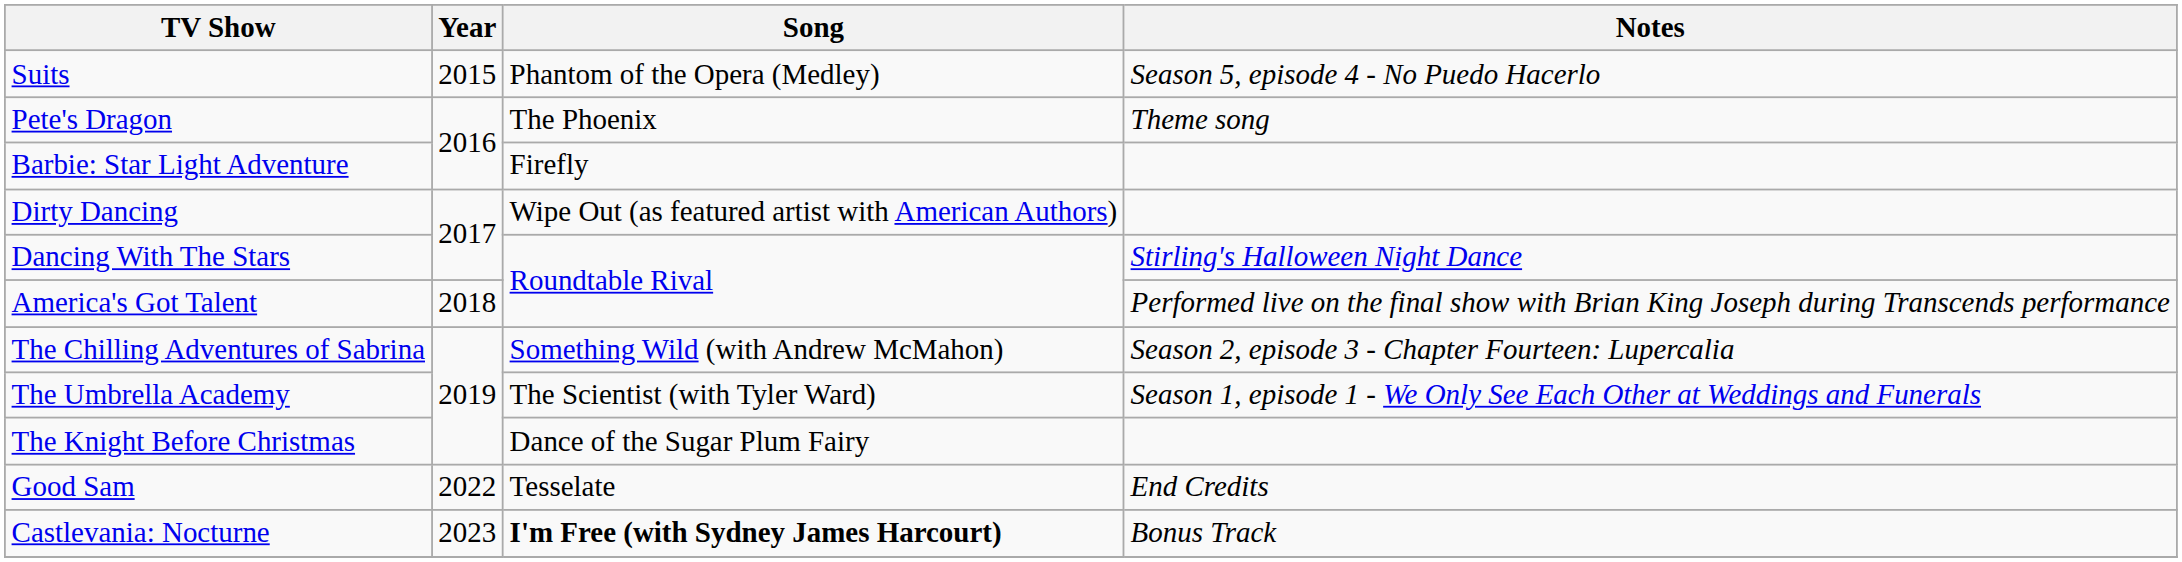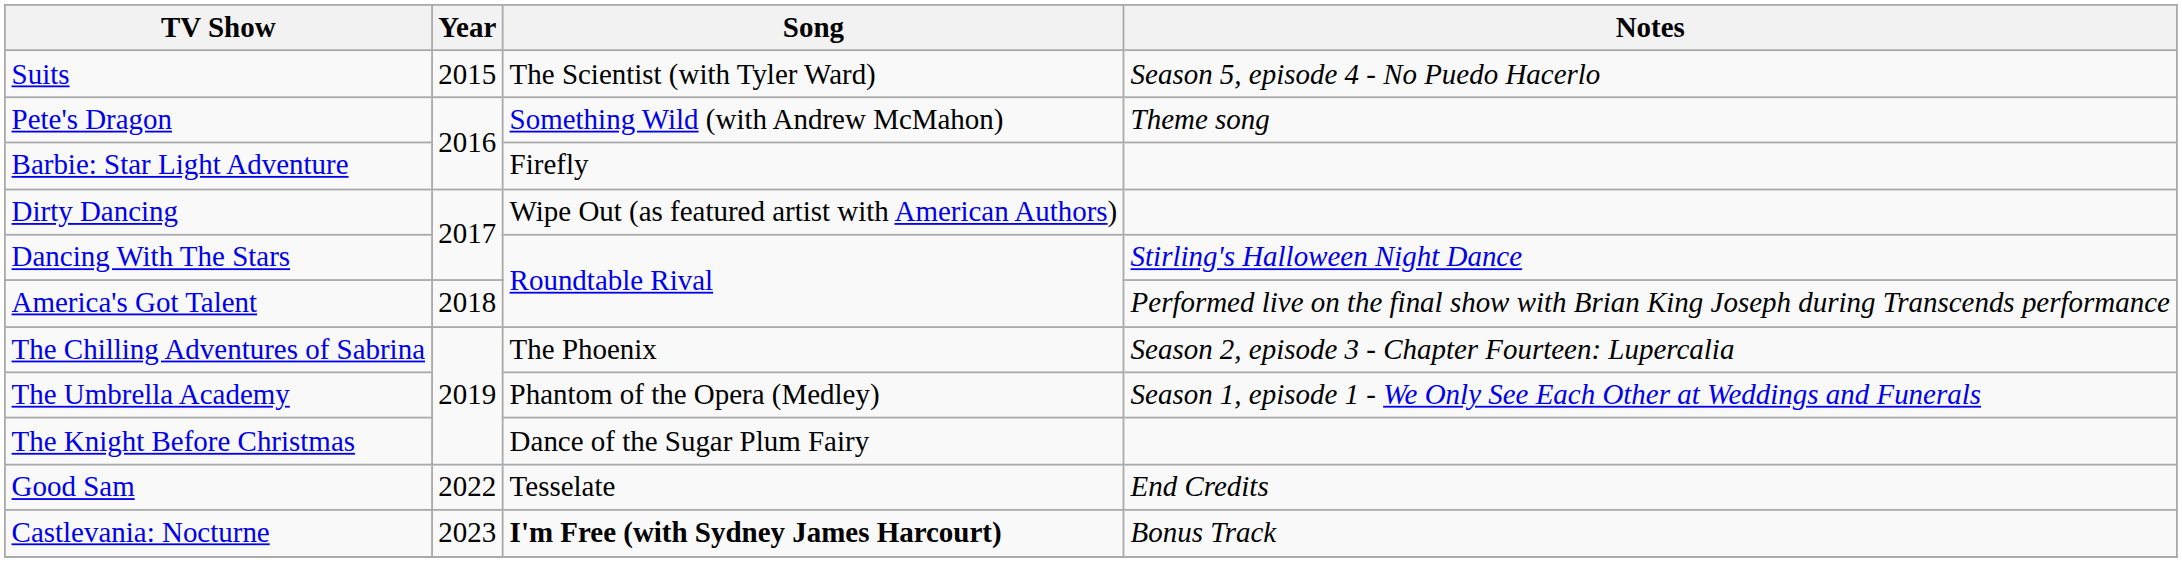Suits | Song: Phantom of the Opera (Medley) -> The Scientist (with Tyler Ward)
Pete's Dragon | Song: The Phoenix -> Something Wild (with Andrew McMahon)
The Chilling Adventures of Sabrina | Song: Something Wild (with Andrew McMahon) -> The Phoenix
The Umbrella Academy | Song: The Scientist (with Tyler Ward) -> Phantom of the Opera (Medley)
